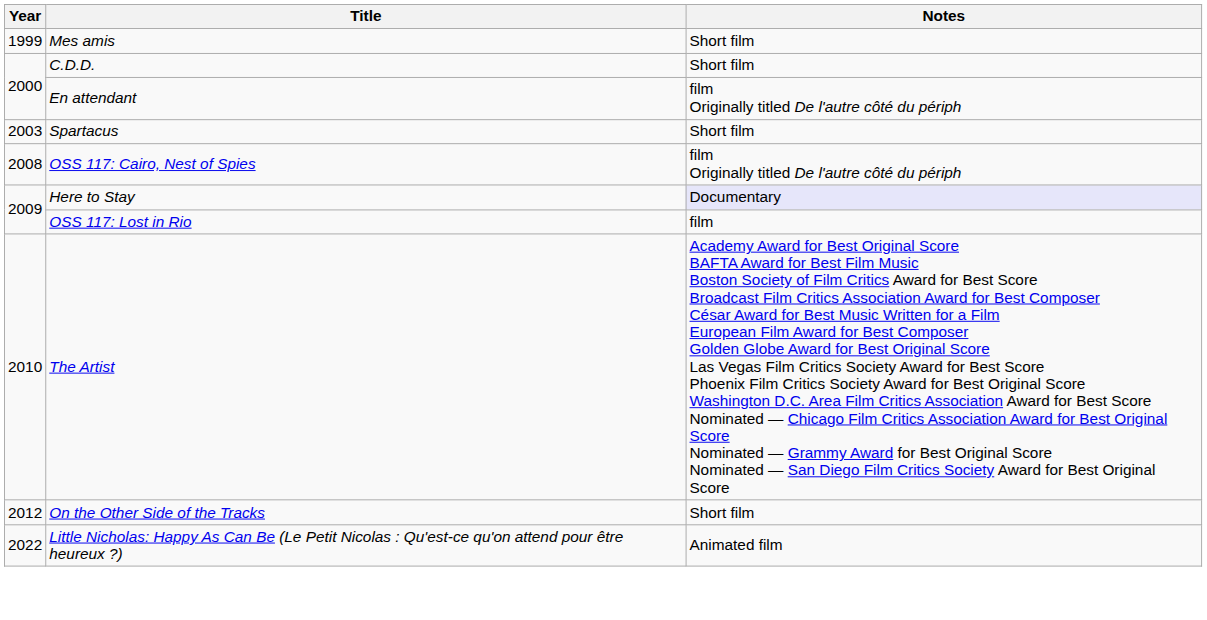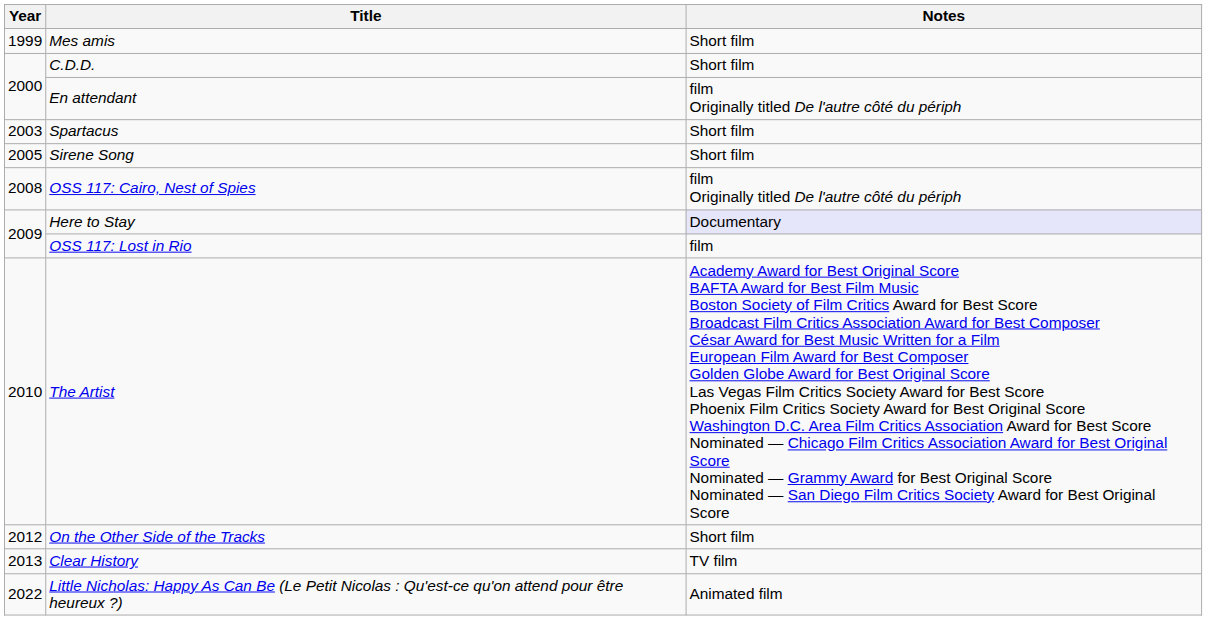+ row: 2005 | Sirene Song | Short film
+ row: 2013 | Clear History | TV film
